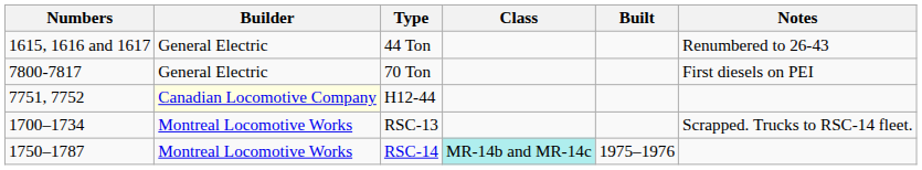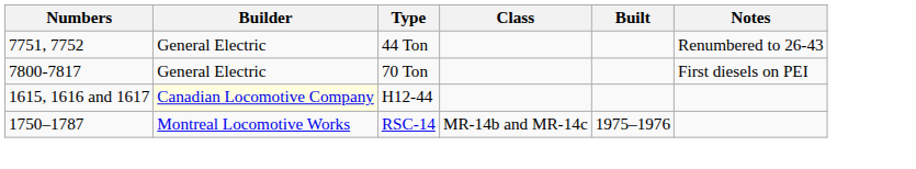44 Ton | Numbers: 1615, 1616 and 1617 -> 7751, 7752
H12-44 | Numbers: 7751, 7752 -> 1615, 1616 and 1617
- row: 1700–1734 | Montreal Locomotive Works | RSC-13 | Scrapped. Trucks to RSC-14 fleet.
RSC-14 | Class: paleturquoise background -> no background
